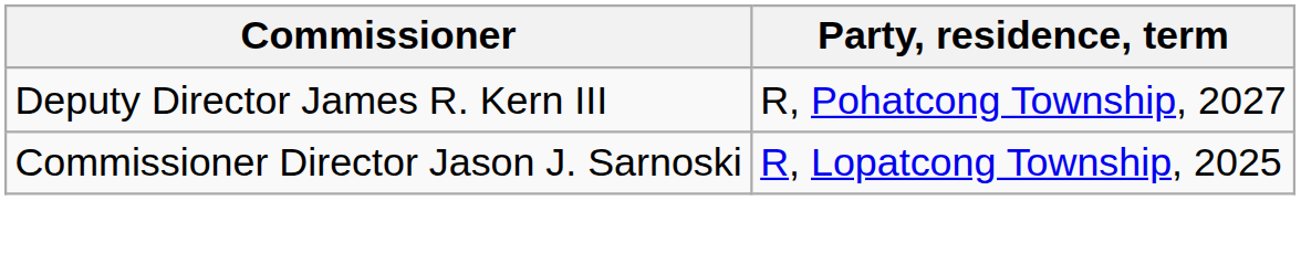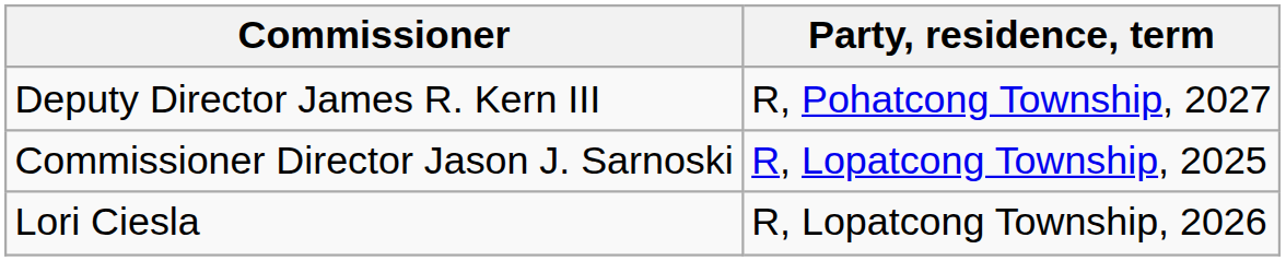+ row: Lori Ciesla | R, Lopatcong Township, 2026
